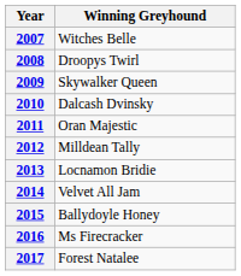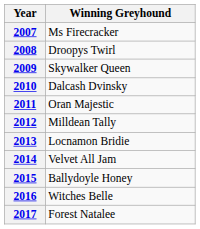2007 | Winning Greyhound: Witches Belle -> Ms Firecracker
2016 | Winning Greyhound: Ms Firecracker -> Witches Belle
